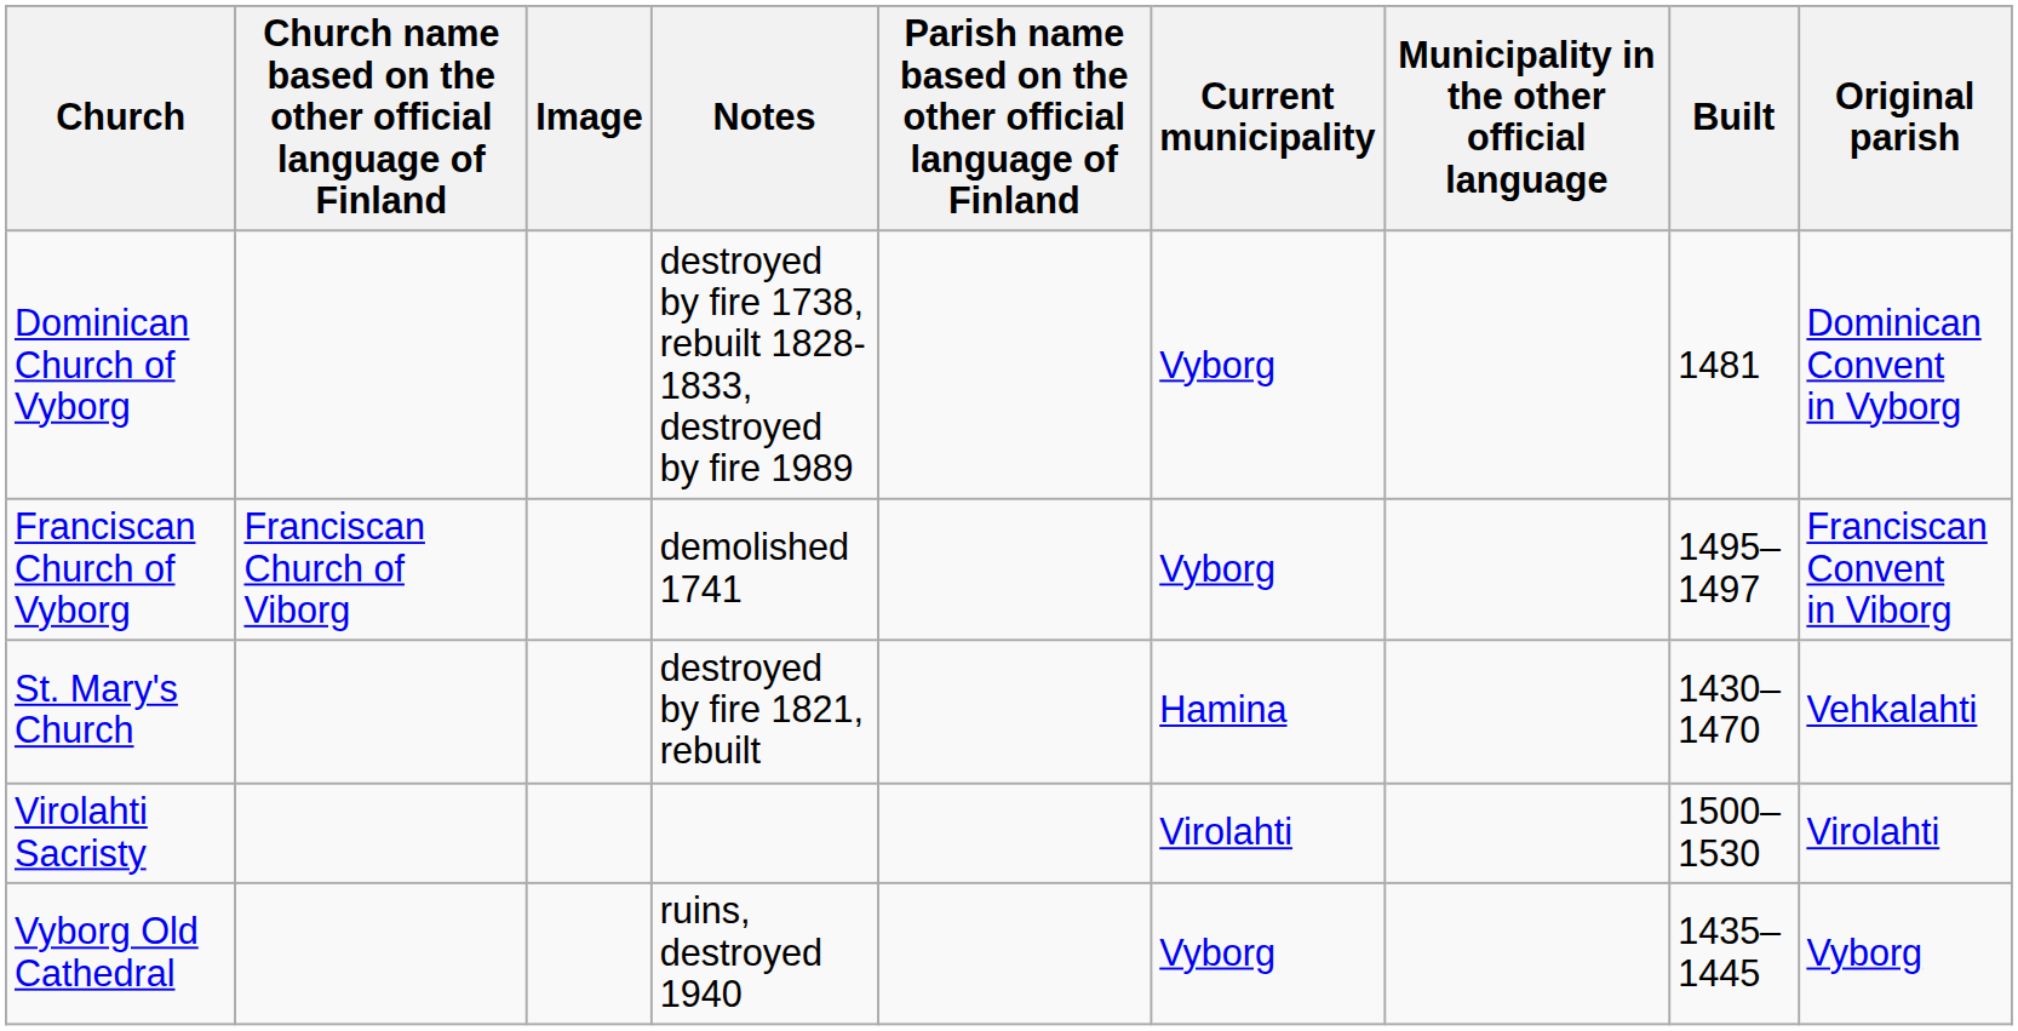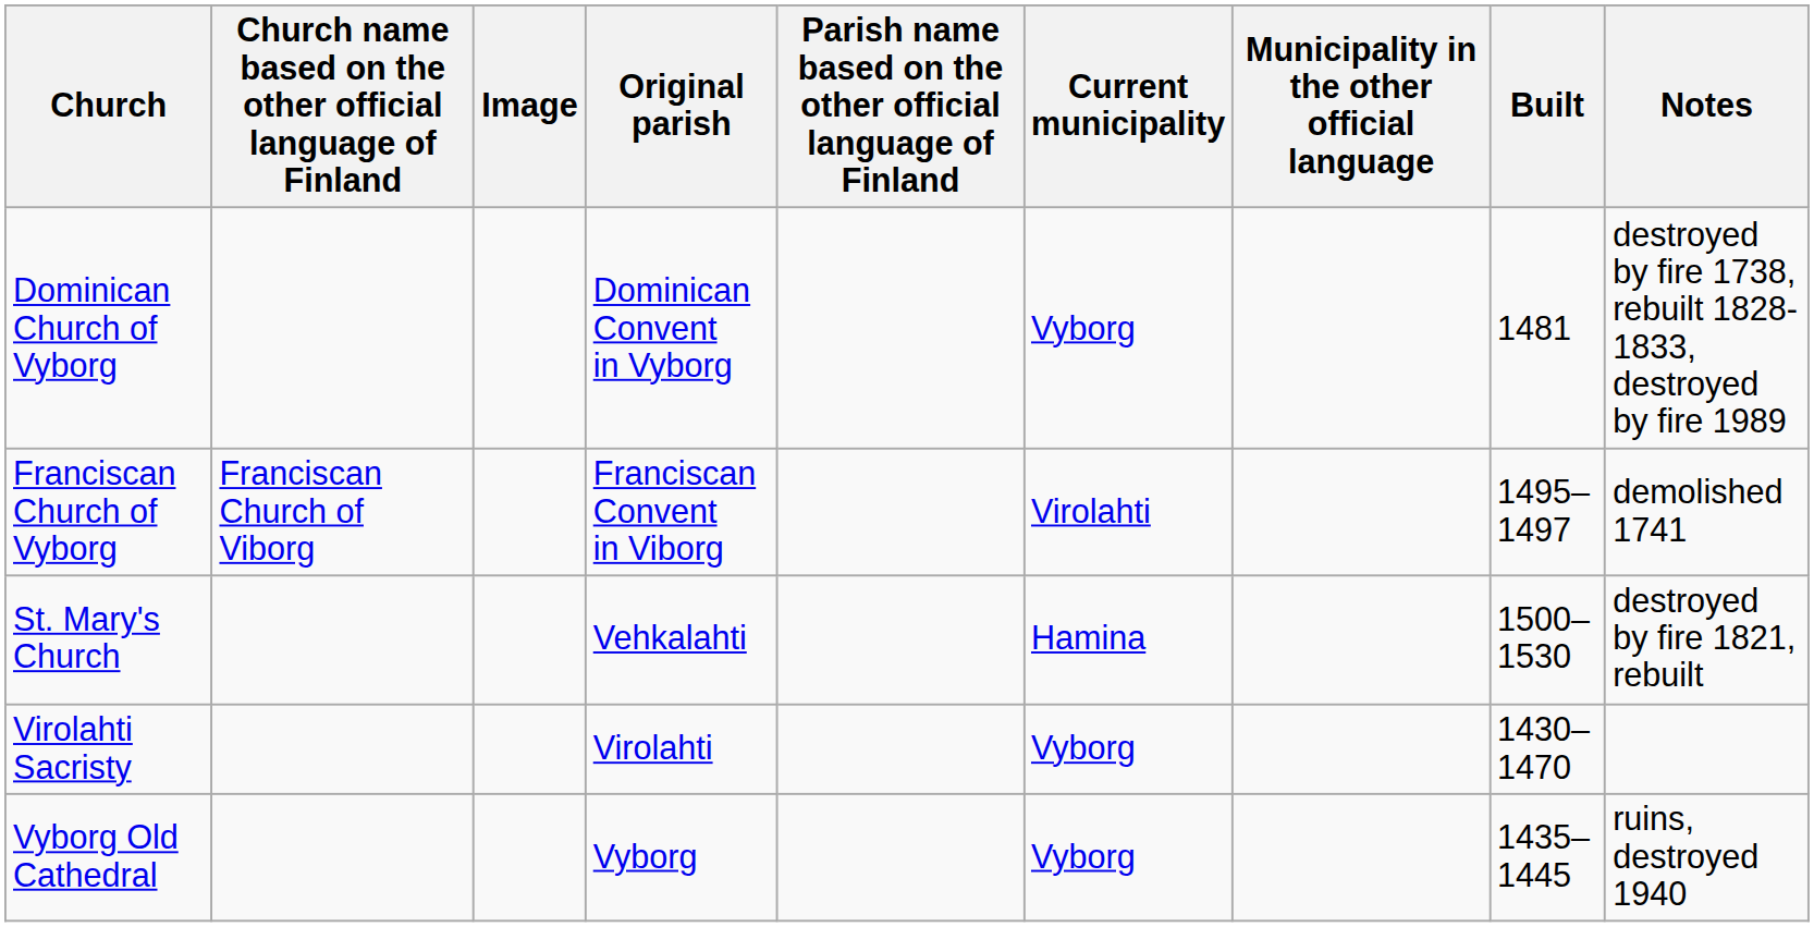columns swapped: Original parish <-> Notes
Franciscan Church of Vyborg | Current municipality: Vyborg -> Virolahti
St. Mary's Church | Built: 1430–1470 -> 1500–1530
Virolahti Sacristy | Current municipality: Virolahti -> Vyborg
Virolahti Sacristy | Built: 1500–1530 -> 1430–1470
